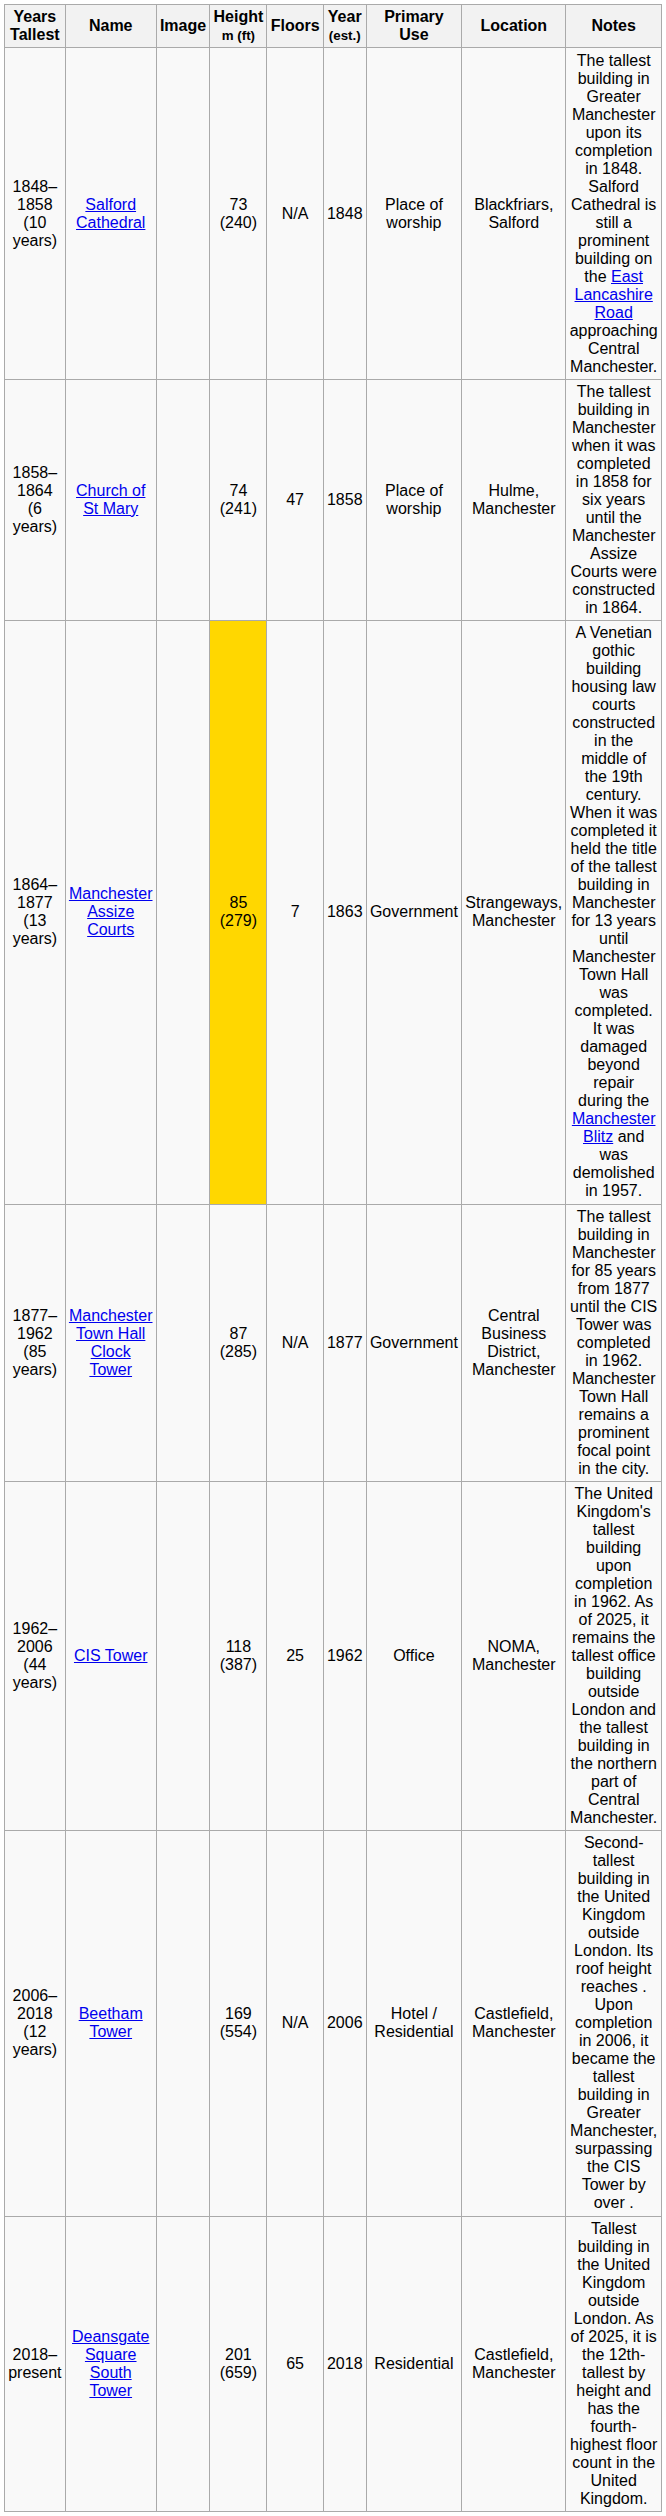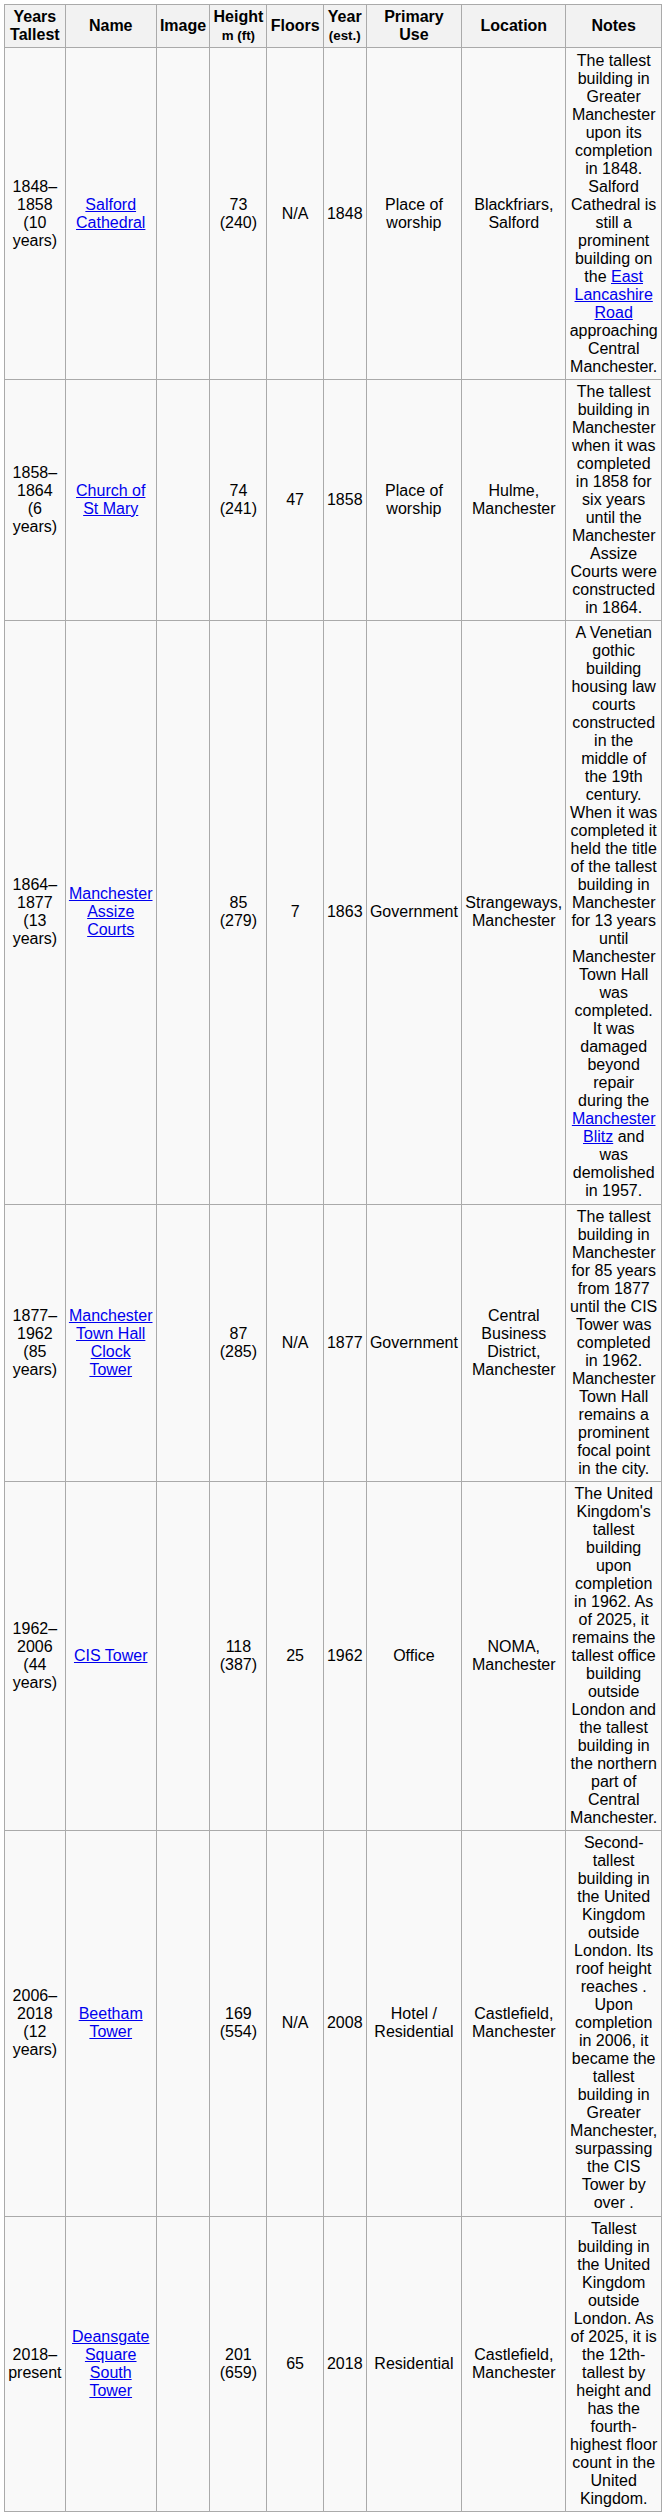1864–1877 (13 years) | Height m (ft): gold background -> no background
2006–2018 (12 years) | Year (est.): 2006 -> 2008
